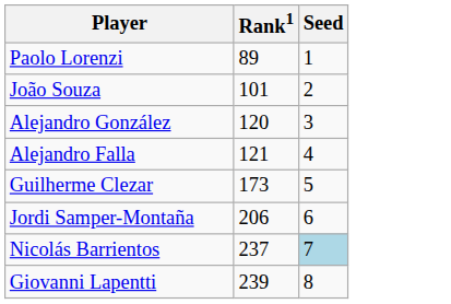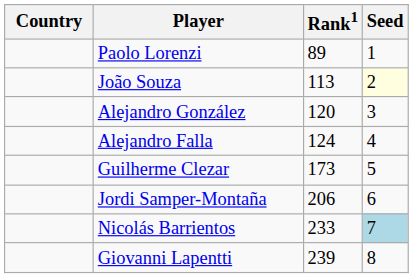+ column: Country
João Souza | Rank1: 101 -> 113
João Souza | Seed: no background -> lightyellow background
Alejandro Falla | Rank1: 121 -> 124
Nicolás Barrientos | Rank1: 237 -> 233
